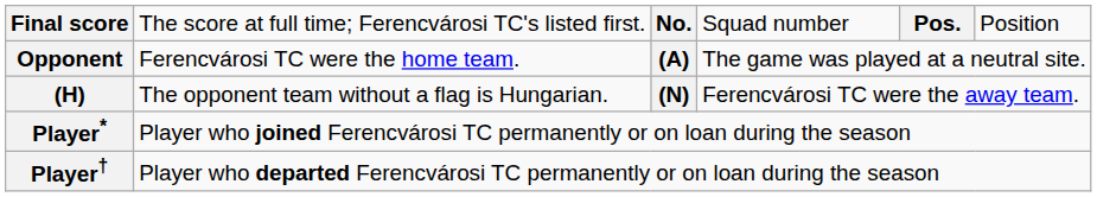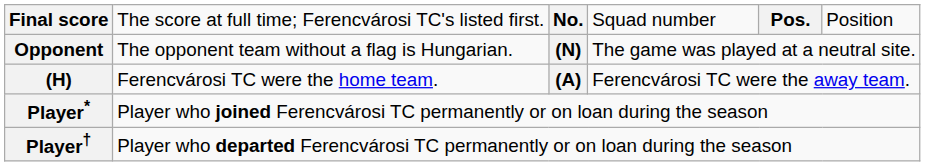Opponent | column 2: Ferencvárosi TC were the home team. -> The opponent team without a flag is Hungarian.
Opponent | column 3: (A) -> (N)
(H) | column 2: The opponent team without a flag is Hungarian. -> Ferencvárosi TC were the home team.
(H) | column 3: (N) -> (A)
